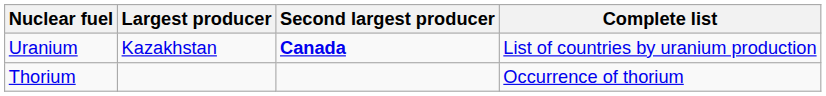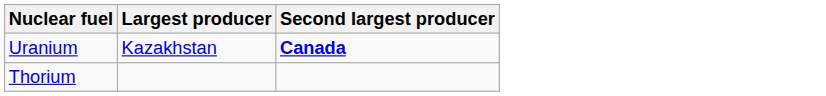- column: Complete list | List of countries by uranium production | Occurrence of thorium
